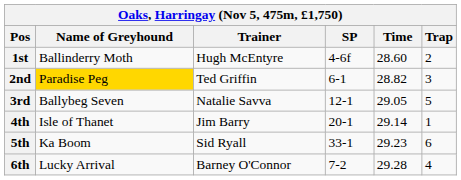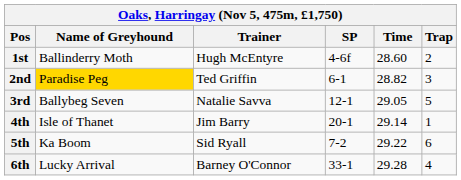5th | SP: 33-1 -> 7-2
5th | Time: 29.23 -> 29.22
6th | SP: 7-2 -> 33-1
